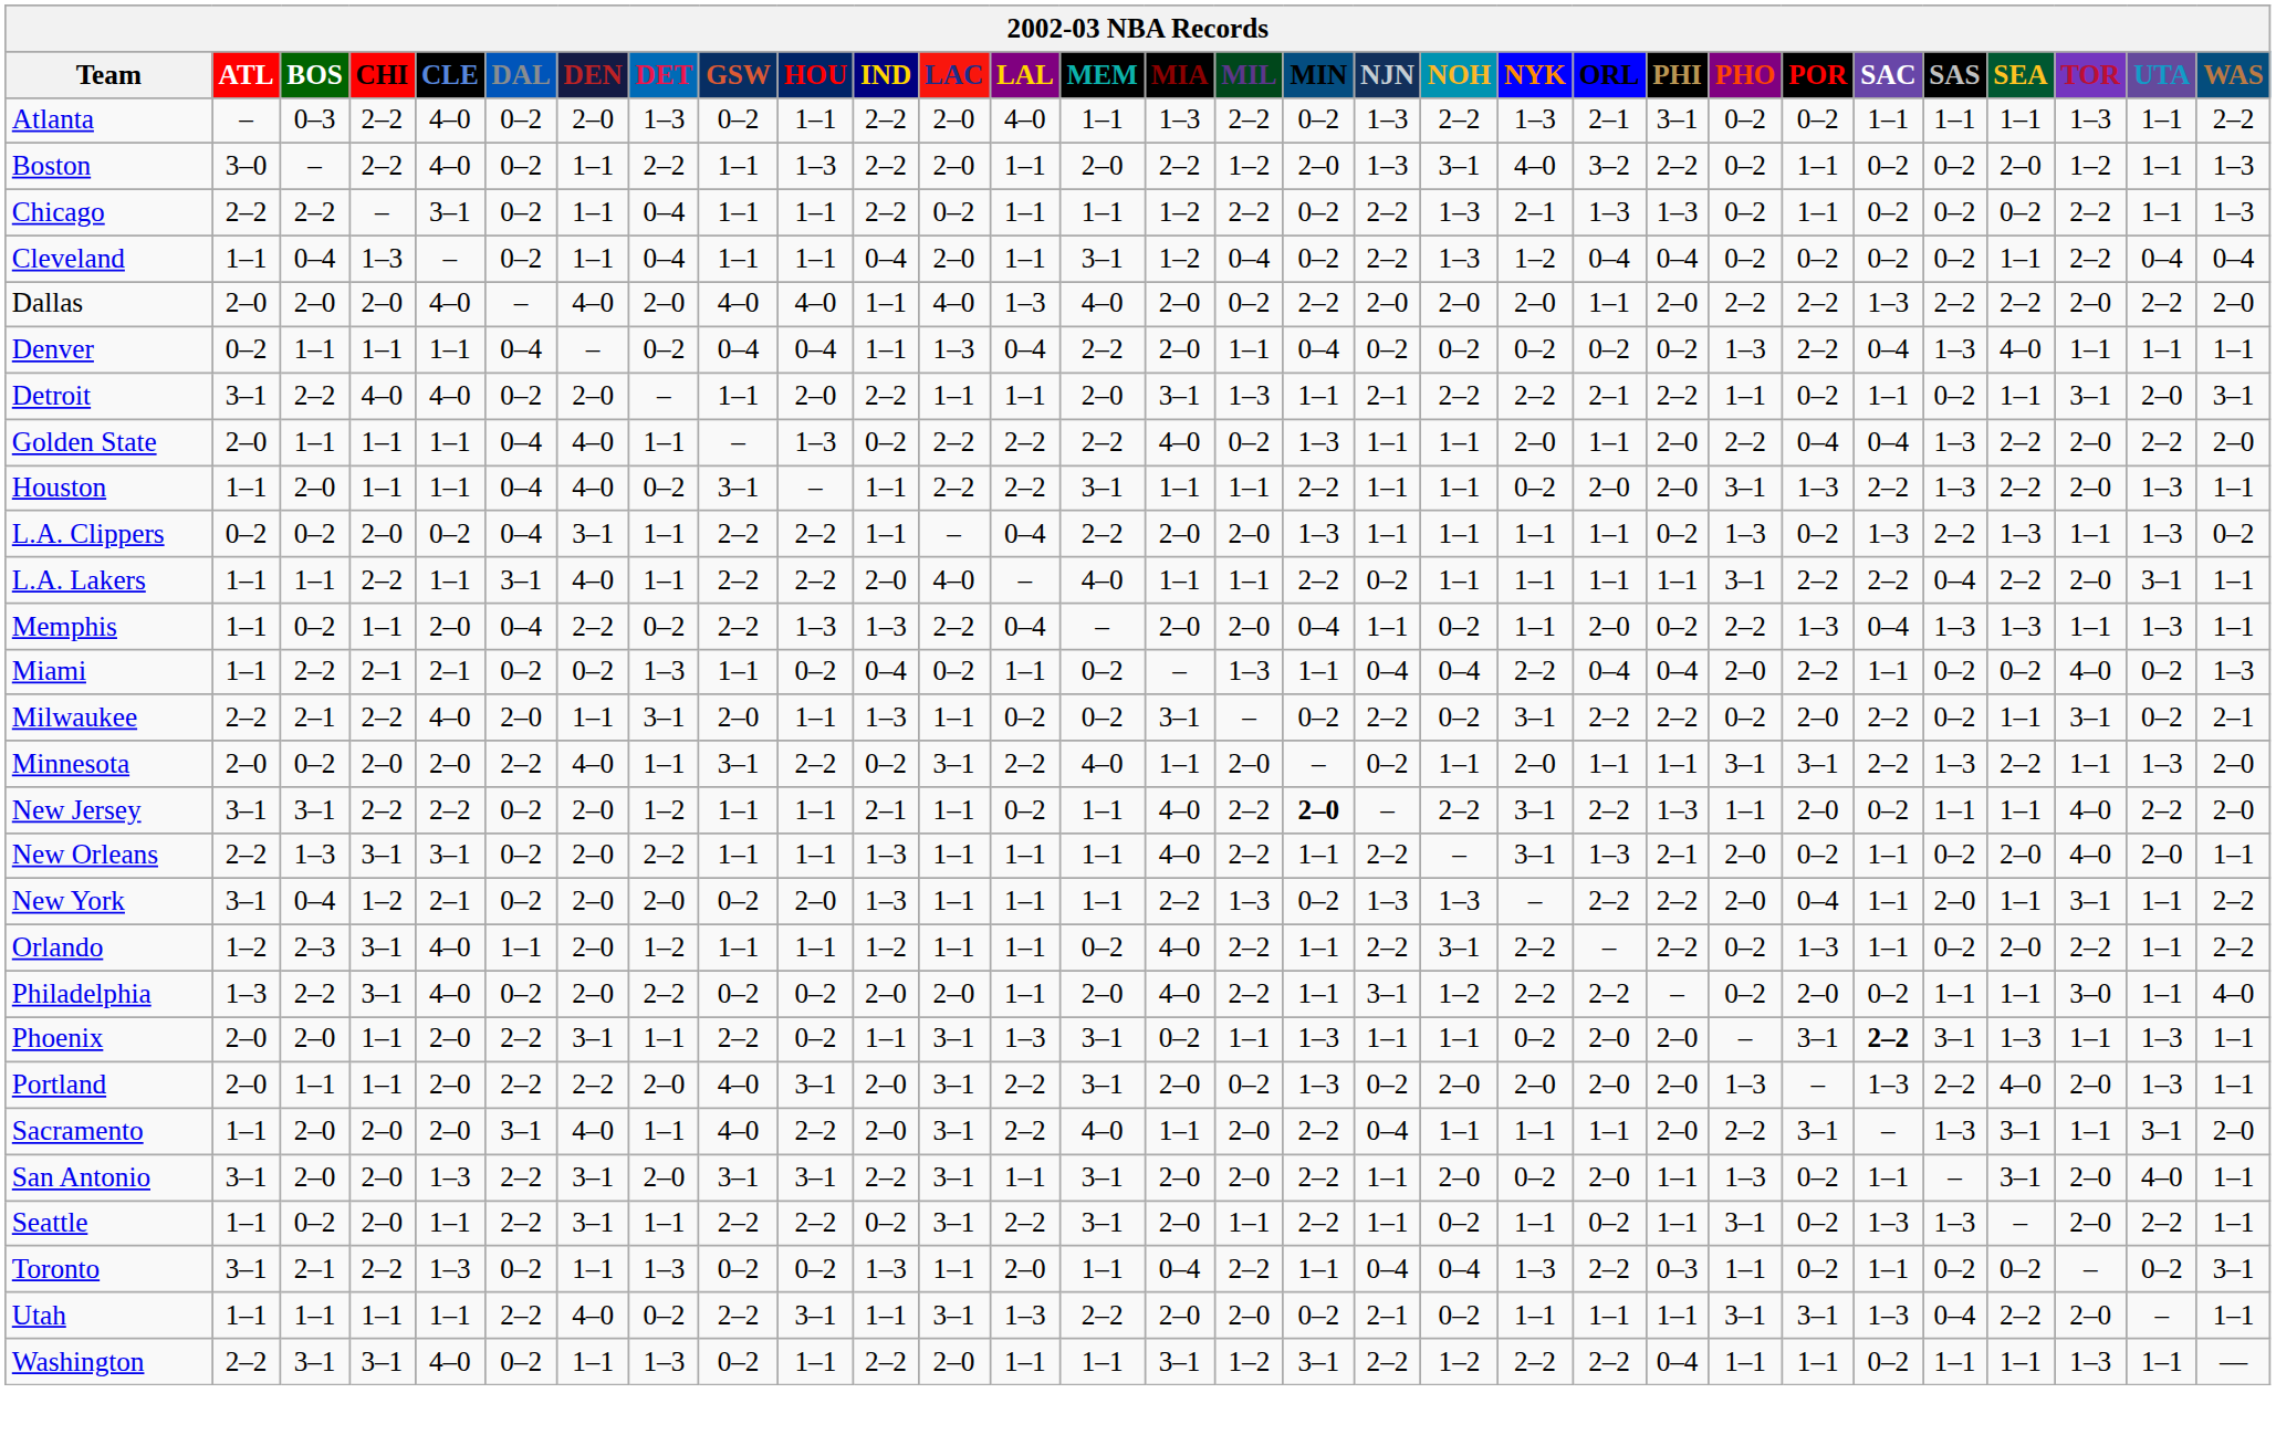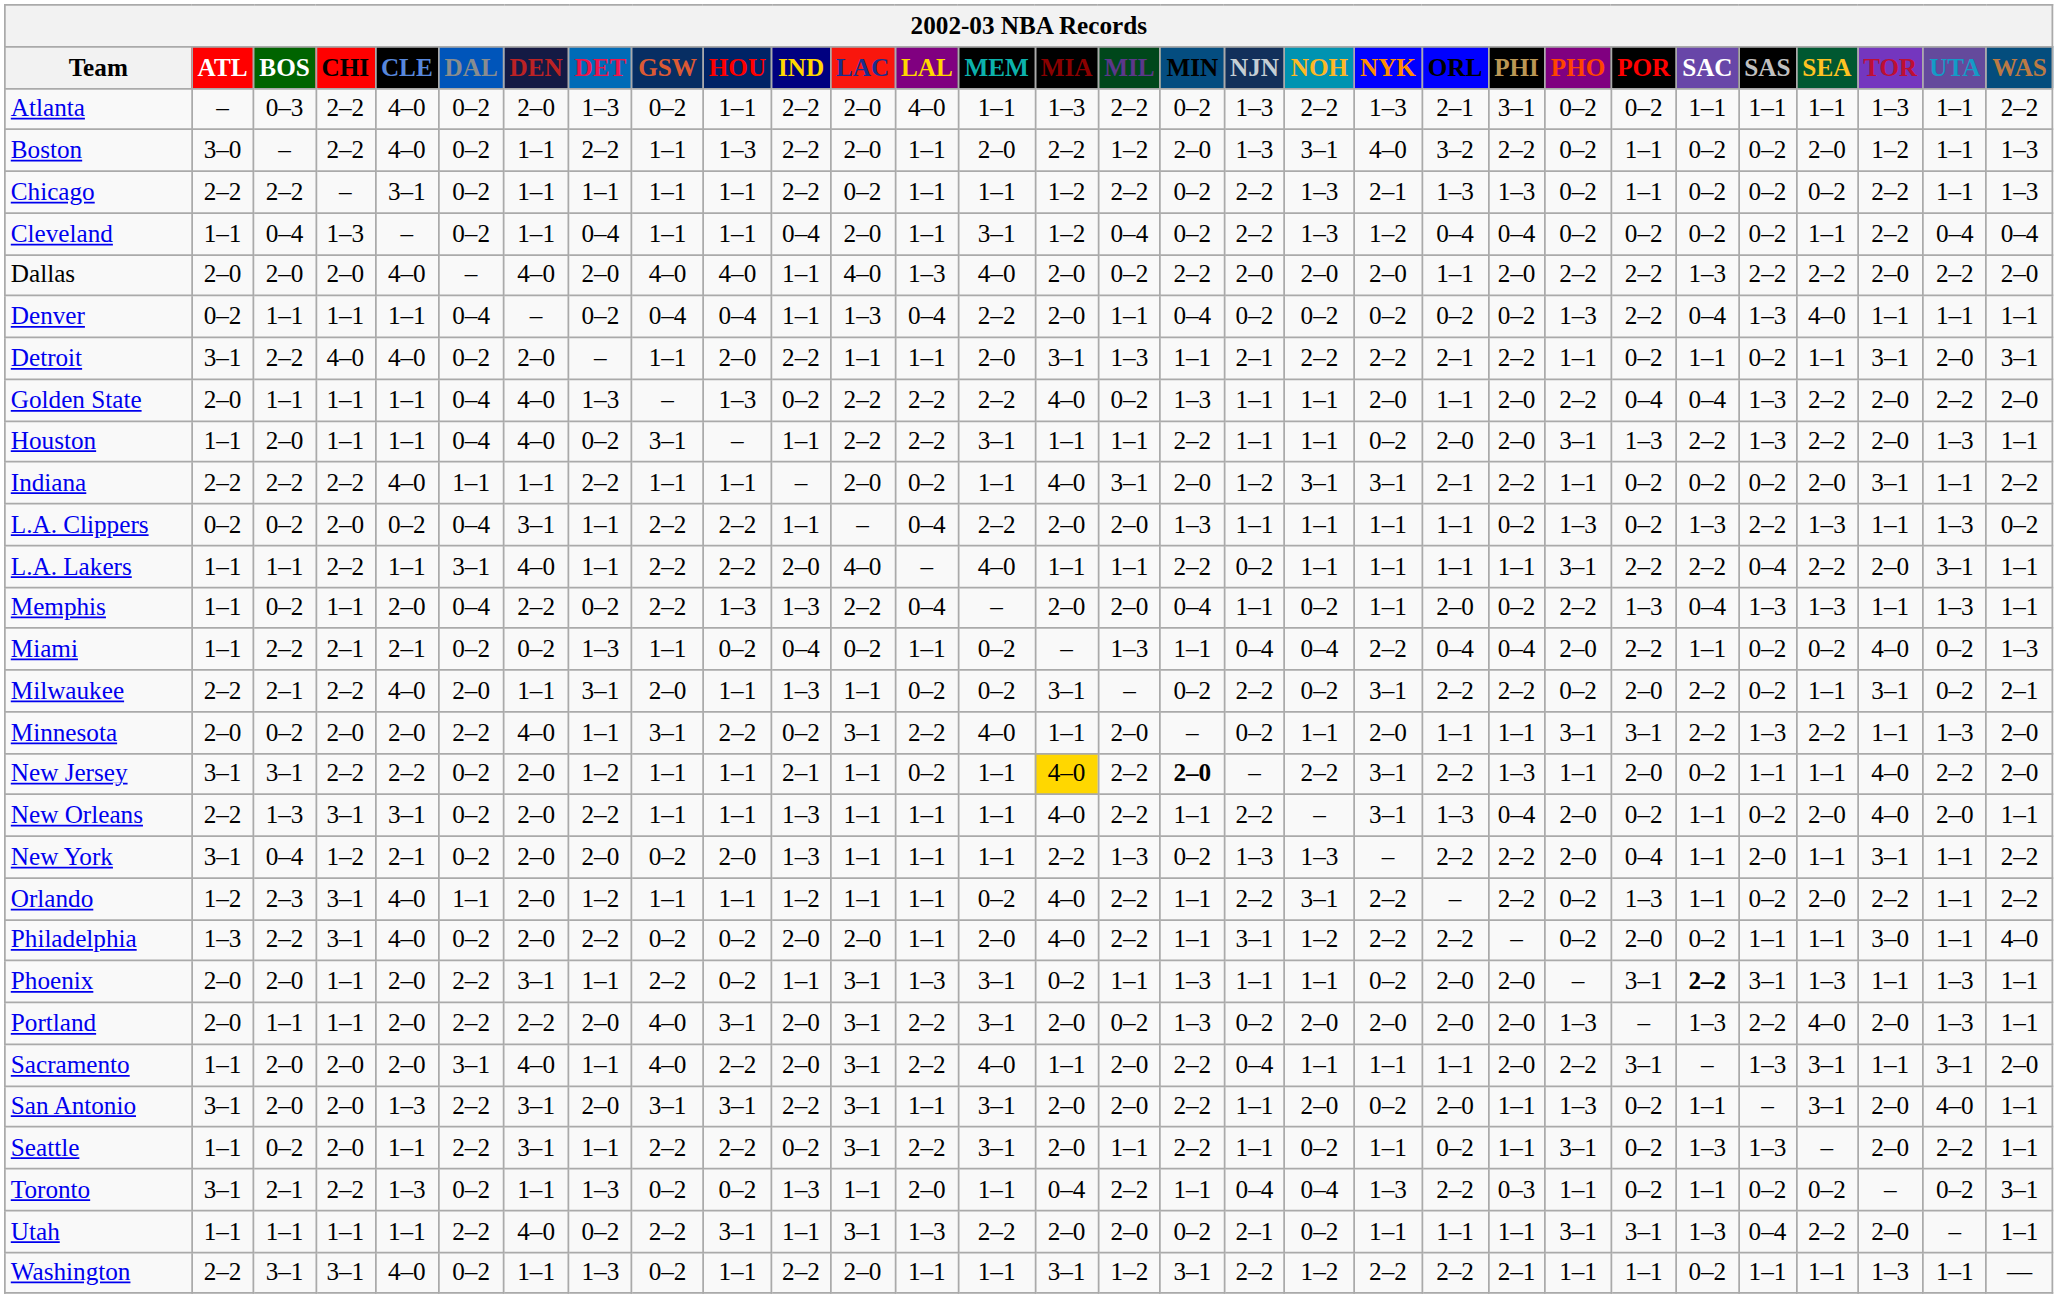Chicago | DET: 0–4 -> 1–1
Golden State | DET: 1–1 -> 1–3
+ row: Indiana | 2–2 | 2–2 | 2–2 | 4–0 | 1–1 | 1–1 | 2–2 | 1–1 | 1–1 | – | 2–0 | 0–2 | 1–1 | 4–0 | 3–1 | 2–0 | 1–2 | 3–1 | 3–1 | 2–1 | 2–2 | 1–1 | 0–2 | 0–2 | 0–2 | 2–0 | 3–1 | 1–1 | 2–2
New Jersey | MIA: no background -> gold background
New Orleans | PHI: 2–1 -> 0–4
Washington | PHI: 0–4 -> 2–1
